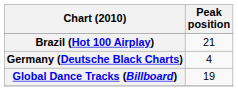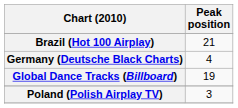+ row: Poland (Polish Airplay TV) | 3
